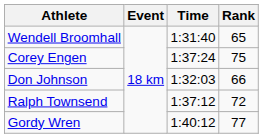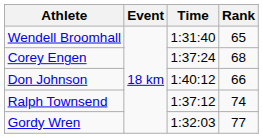Corey Engen | Rank: 75 -> 68
Don Johnson | Time: 1:32:03 -> 1:40:12
Ralph Townsend | Rank: 72 -> 74
Gordy Wren | Time: 1:40:12 -> 1:32:03
